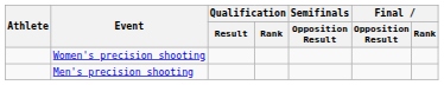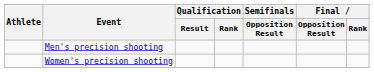rows swapped: Men's precision shooting <-> Women's precision shooting
